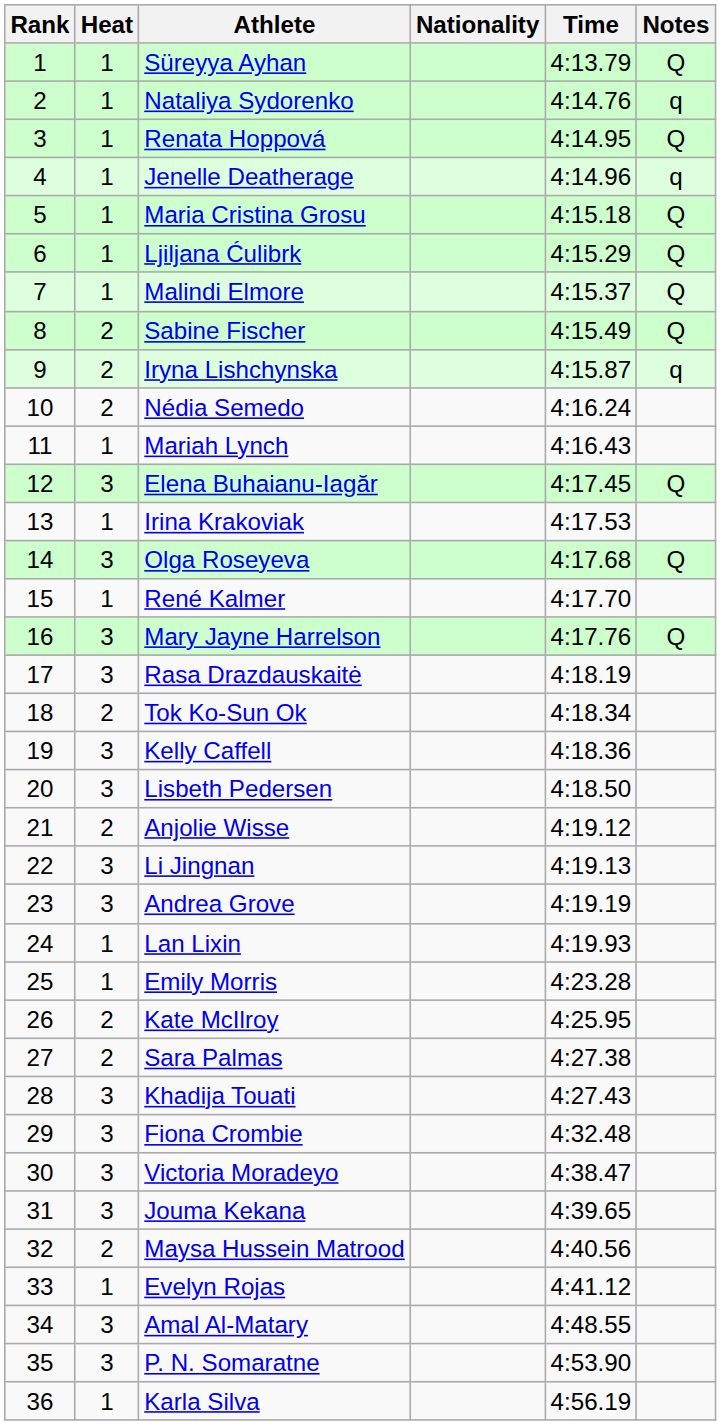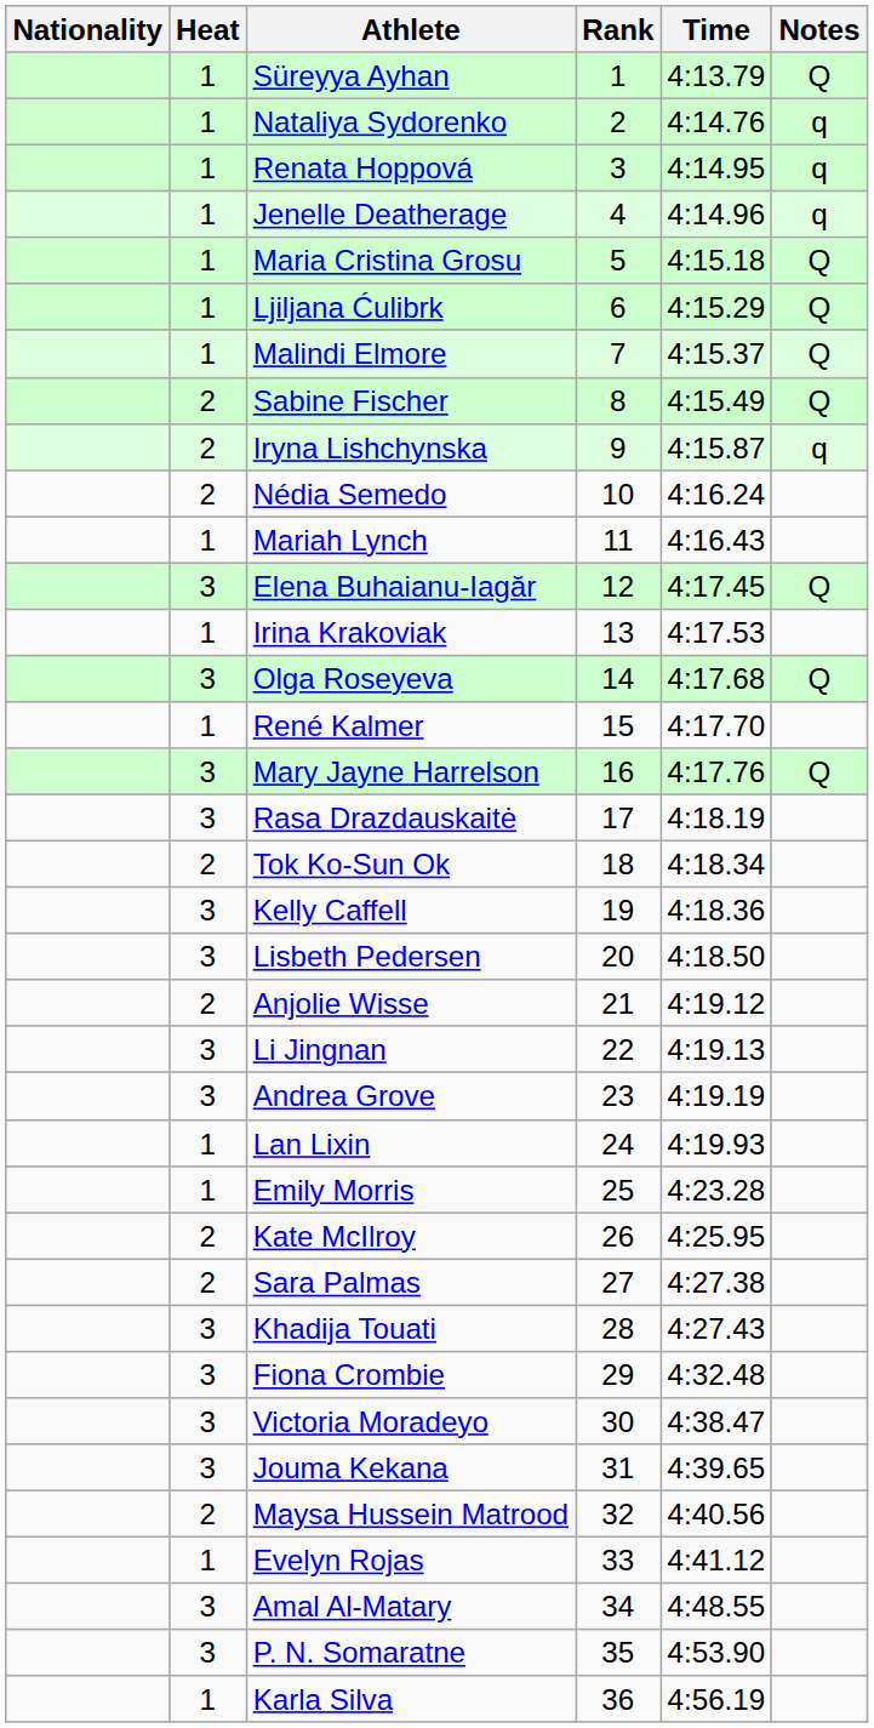columns swapped: Rank <-> Nationality
Renata Hoppová | Notes: Q -> q
